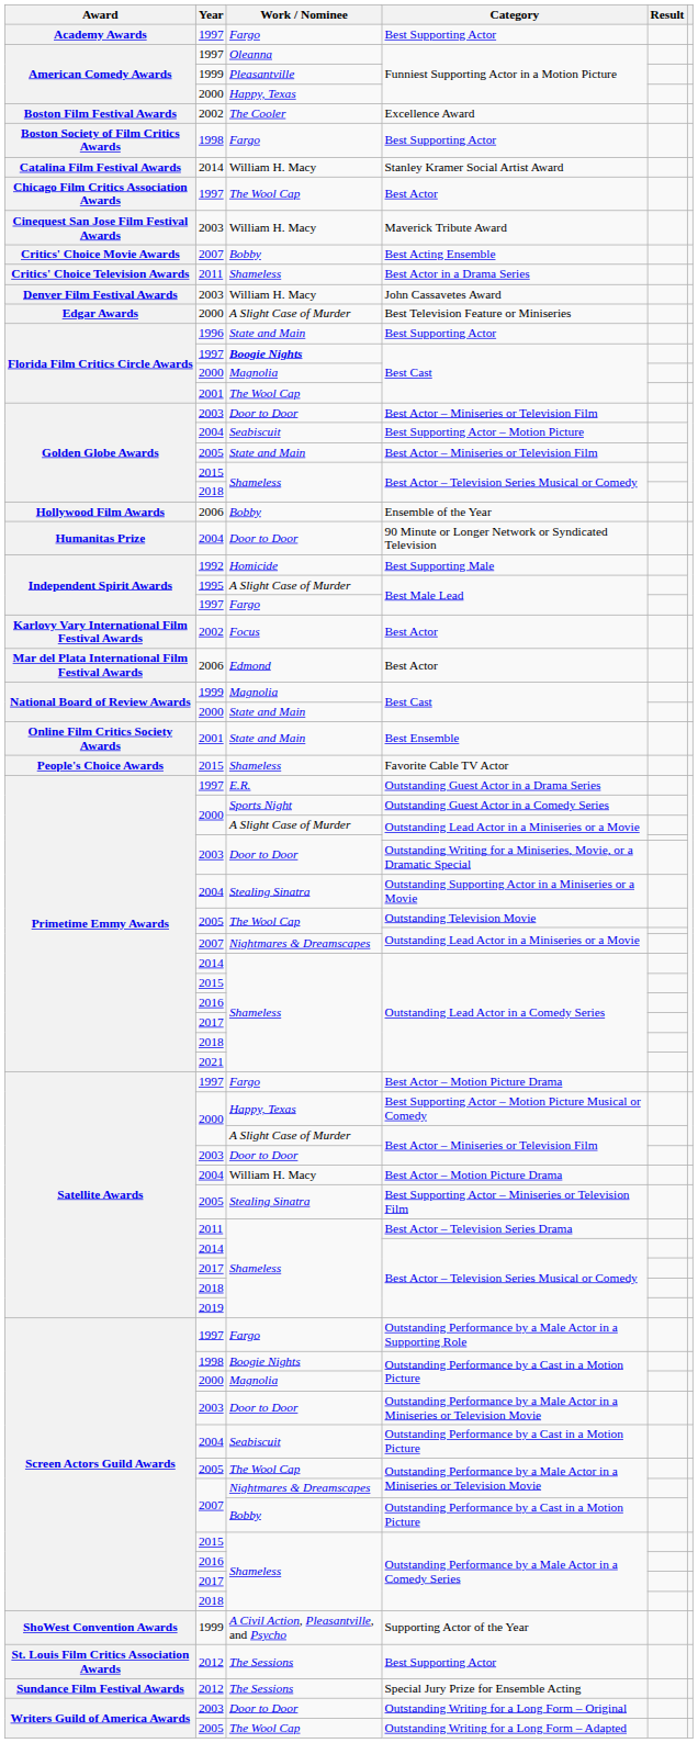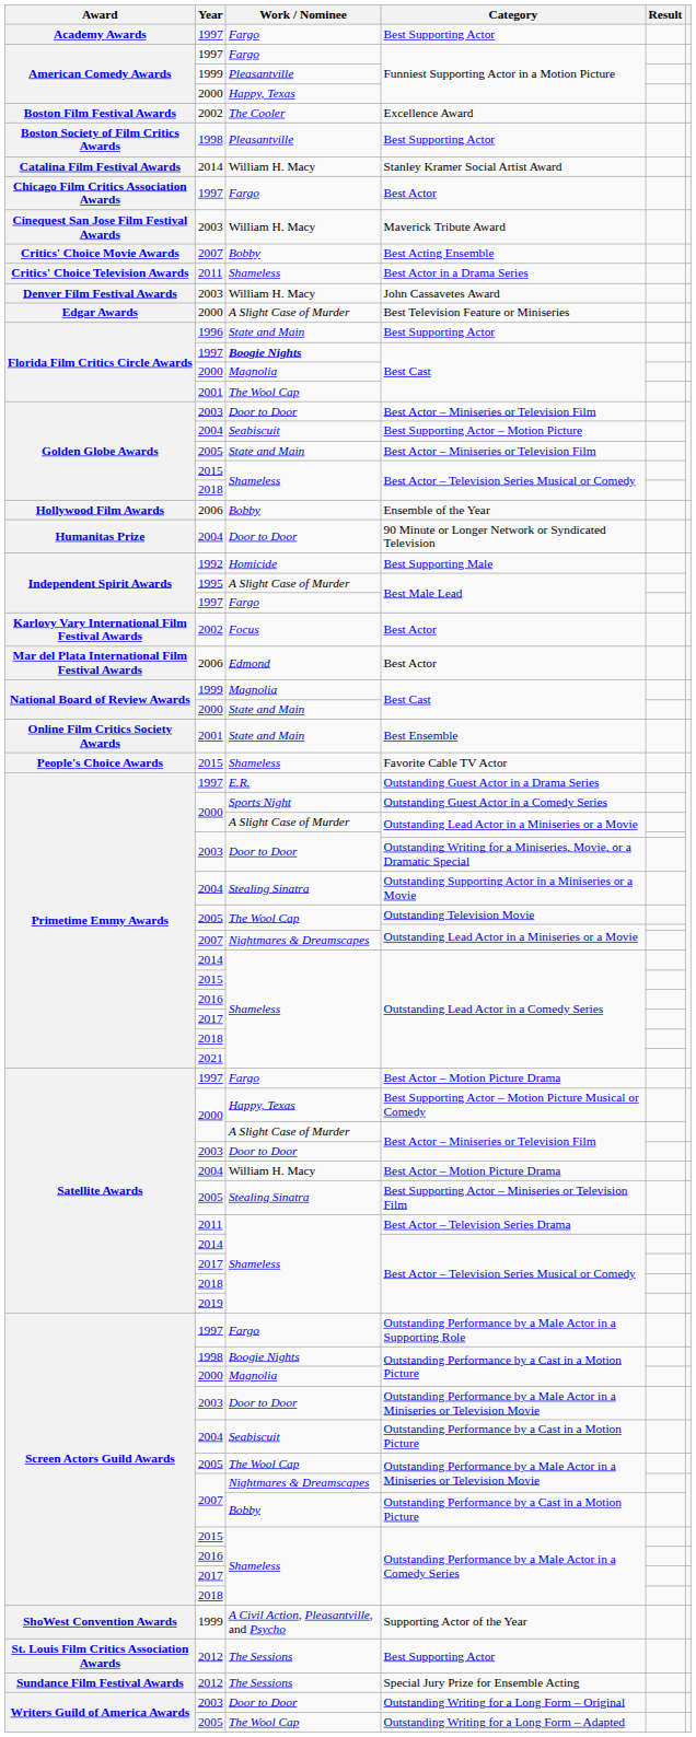1997 / Funniest Supporting Actor in a Motion Picture | Work / Nominee: Oleanna -> Fargo
1998 / Best Supporting Actor | Work / Nominee: Fargo -> Pleasantville
1997 / Best Actor | Work / Nominee: The Wool Cap -> Fargo
